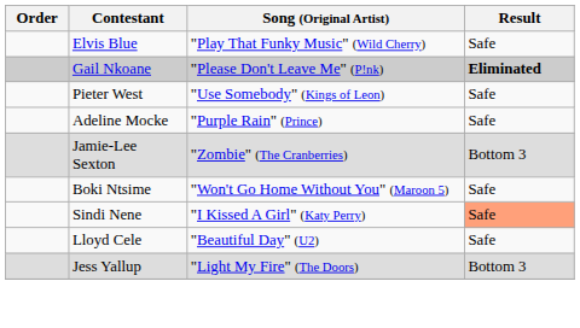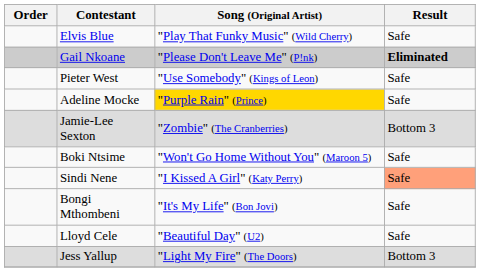Adeline Mocke | Song (Original Artist): no background -> gold background
+ row: Bongi Mthombeni | "It's My Life" (Bon Jovi) | Safe
